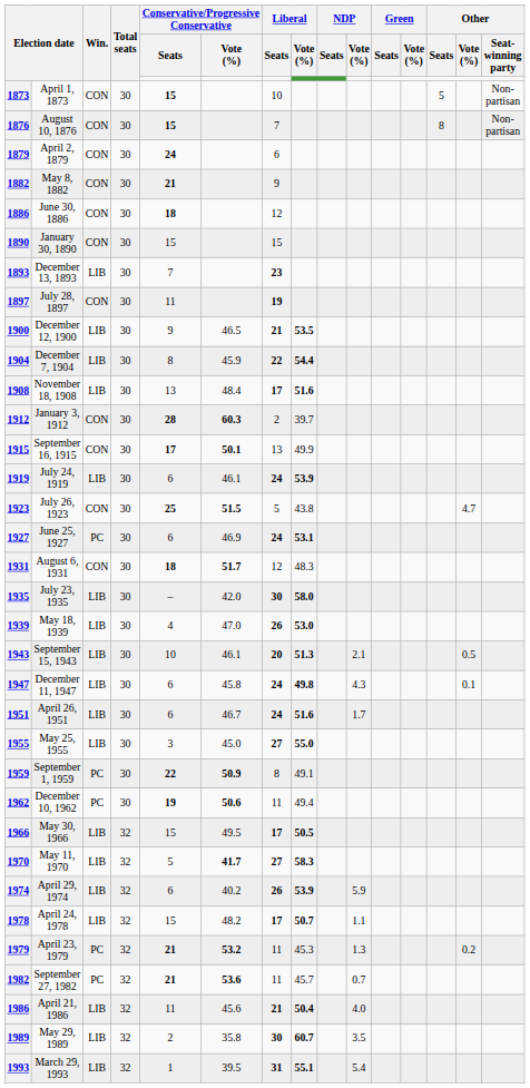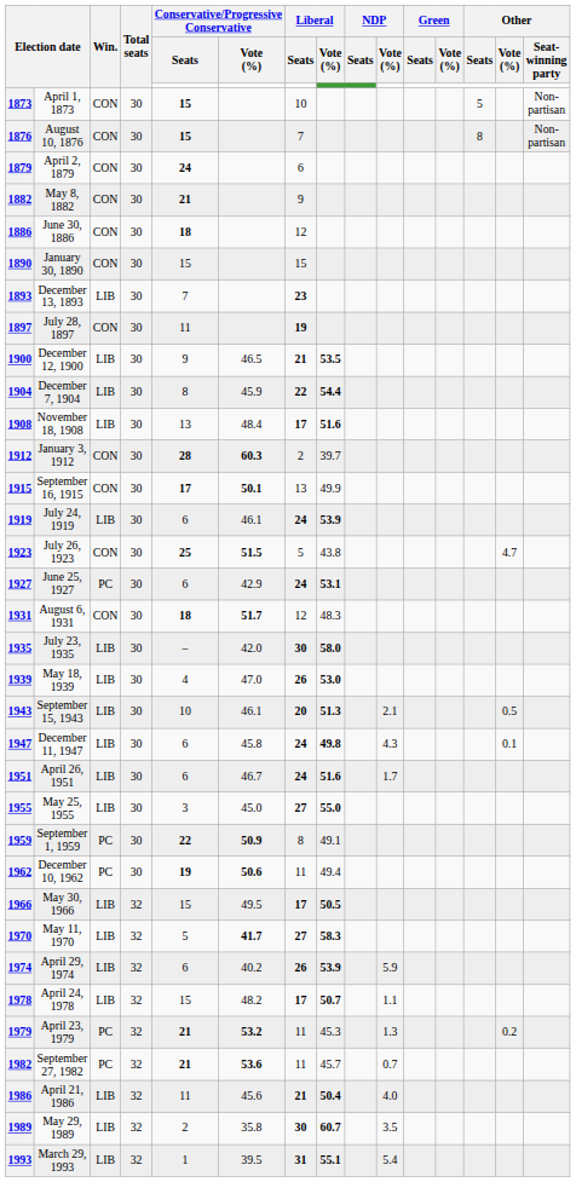1927 | Conservative/Progressive Conservative / Vote (%): 46.9 -> 42.9
